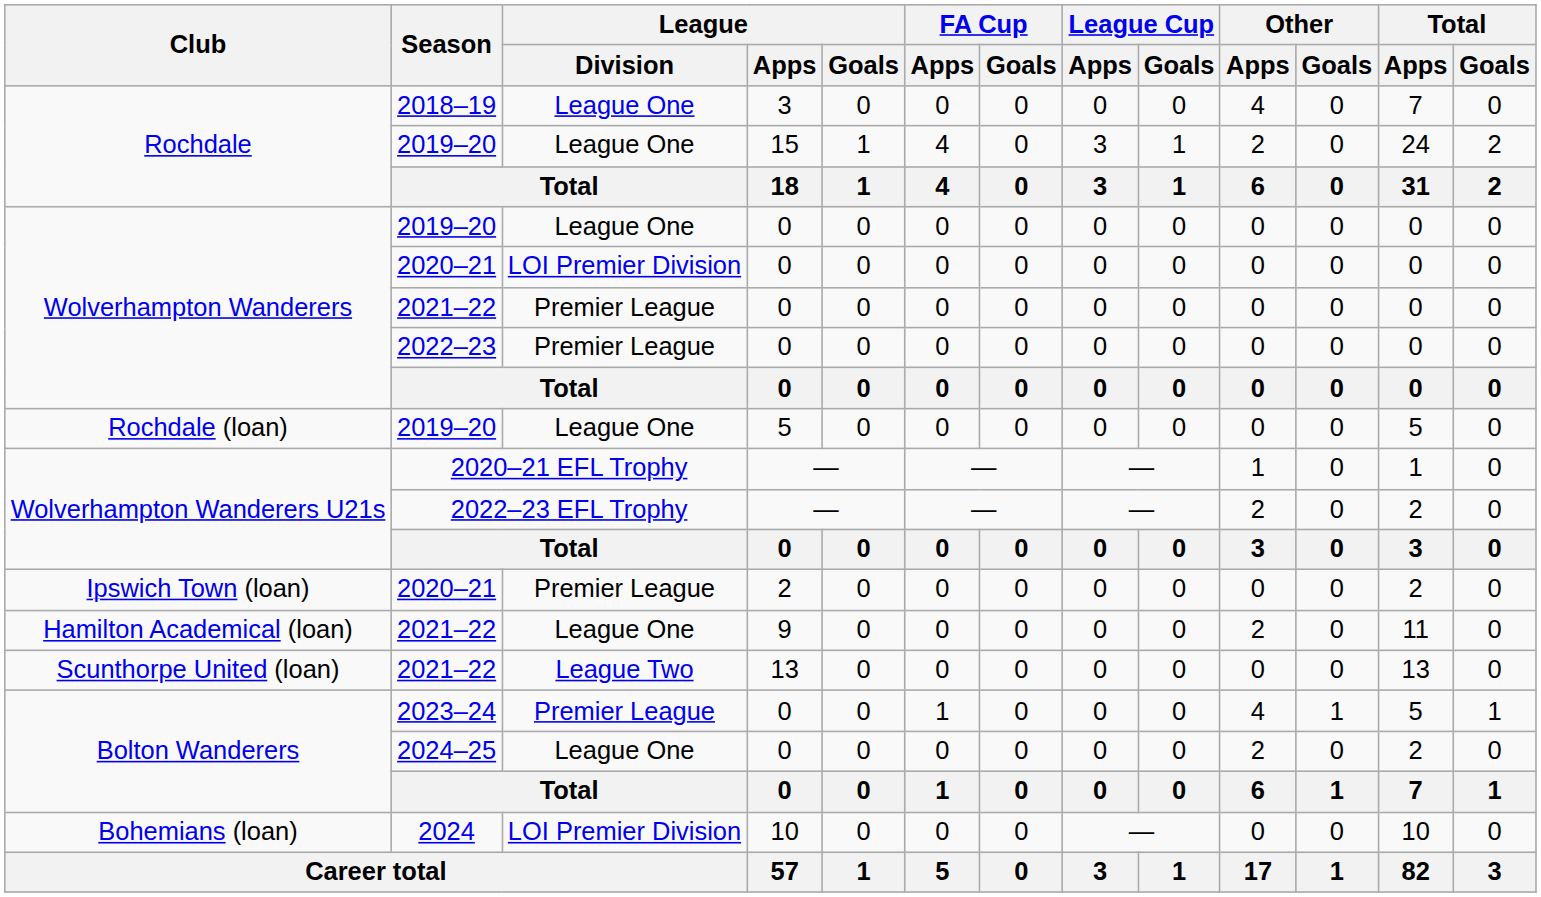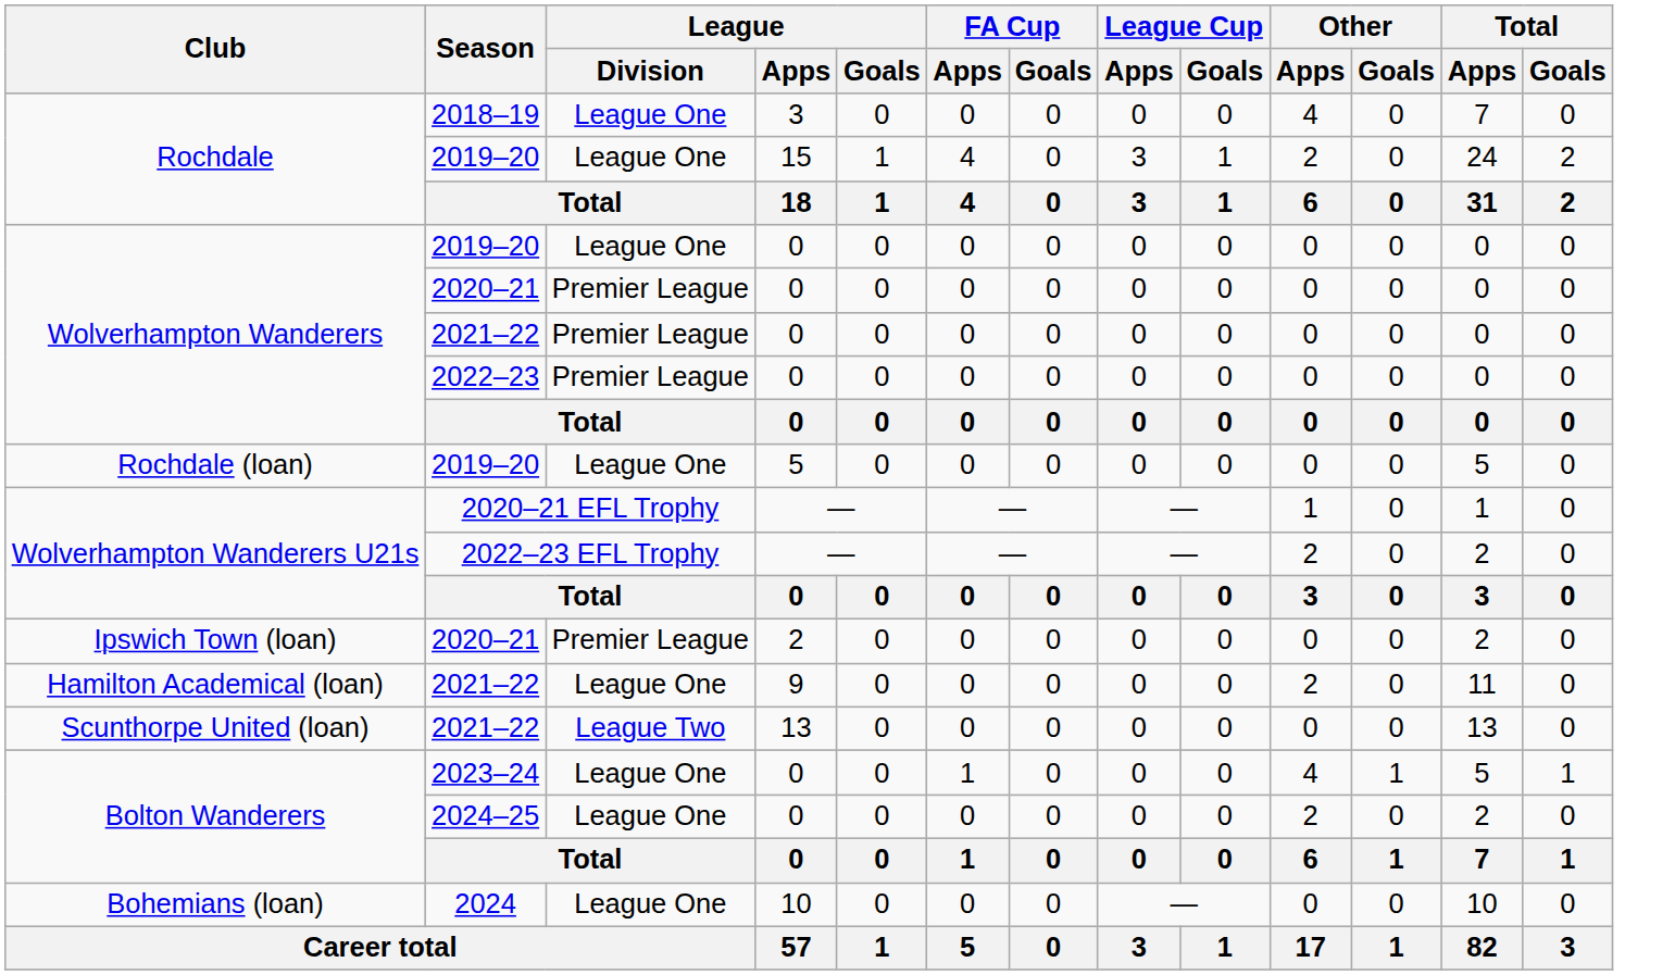Wolverhampton Wanderers / 2020–21 | League / Division: LOI Premier Division -> Premier League
2023–24 | League / Division: Premier League -> League One
2024 | League / Division: LOI Premier Division -> League One
